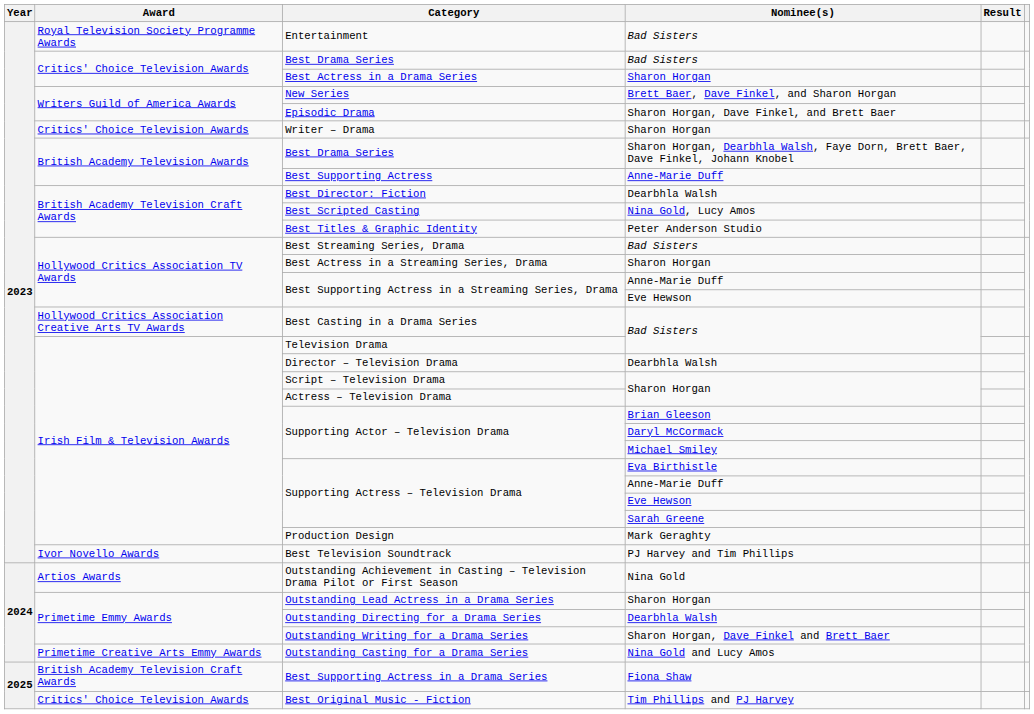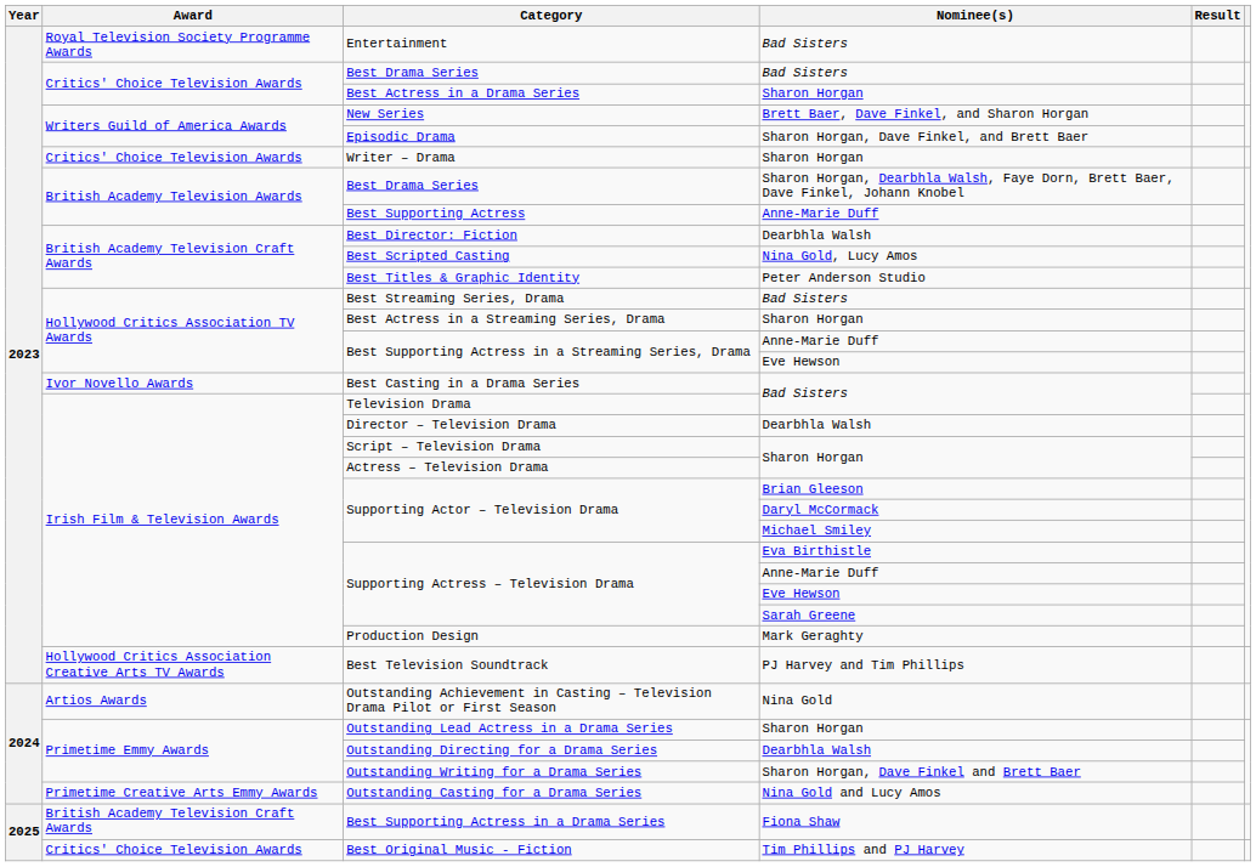Best Casting in a Drama Series | Award: Hollywood Critics Association Creative Arts TV Awards -> Ivor Novello Awards
Best Television Soundtrack | Award: Ivor Novello Awards -> Hollywood Critics Association Creative Arts TV Awards
